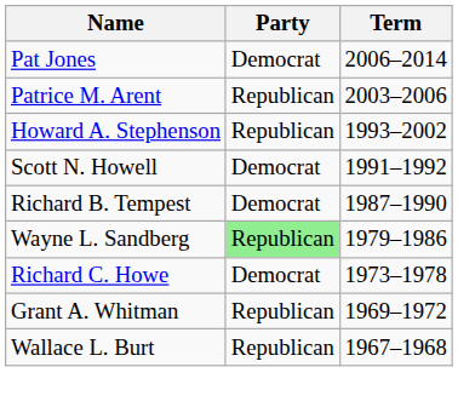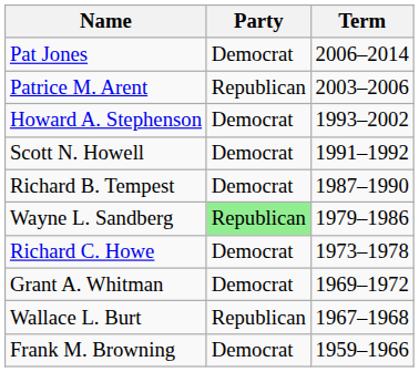Howard A. Stephenson | Party: Republican -> Democrat
Grant A. Whitman | Party: Republican -> Democrat
+ row: Frank M. Browning | Democrat | 1959–1966
